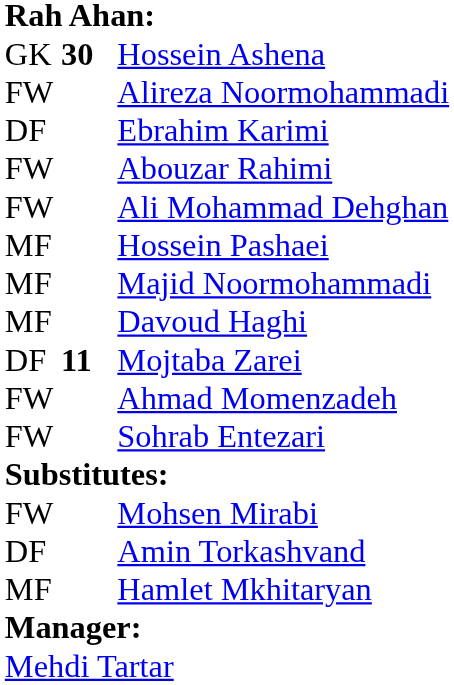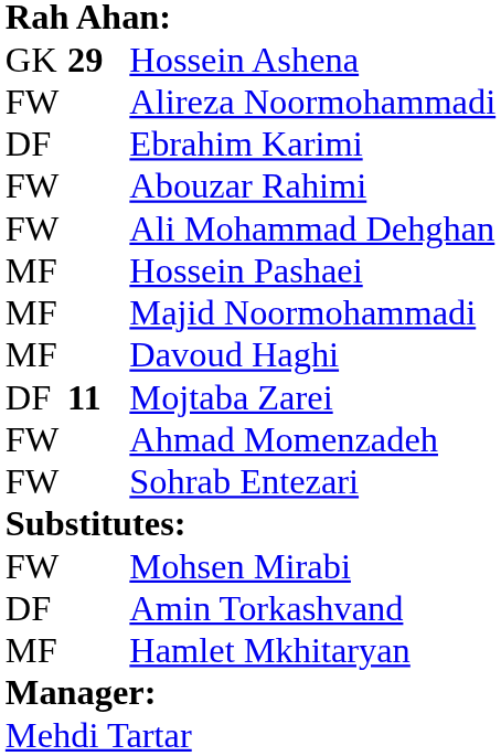Hossein Ashena | column 2: 30 -> 29
